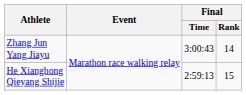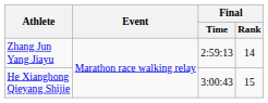Zhang Jun Yang Jiayu | Final / Time: 3:00:43 -> 2:59:13
He Xianghong Qieyang Shijie | Final / Time: 2:59:13 -> 3:00:43
